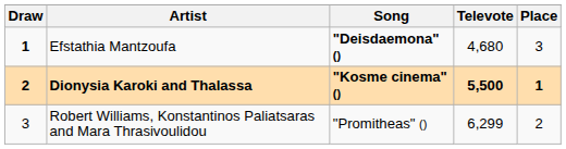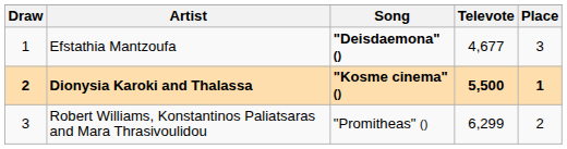Efstathia Mantzoufa | Draw: bold -> normal
Efstathia Mantzoufa | Televote: 4,680 -> 4,677
